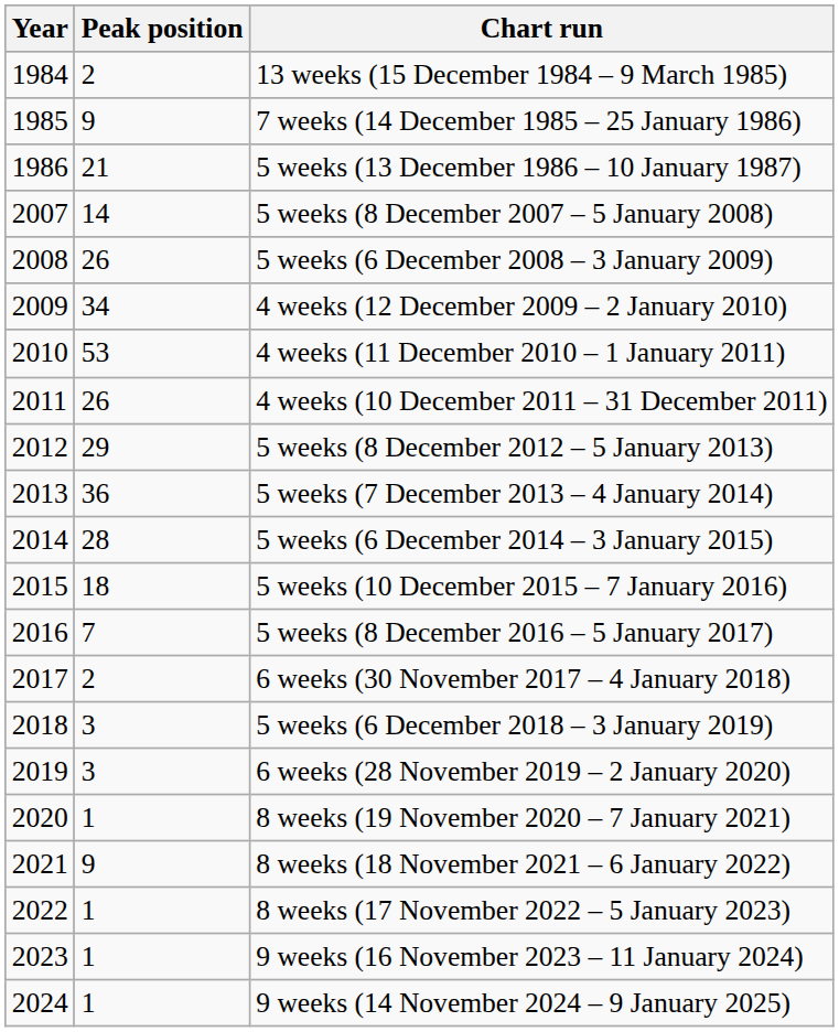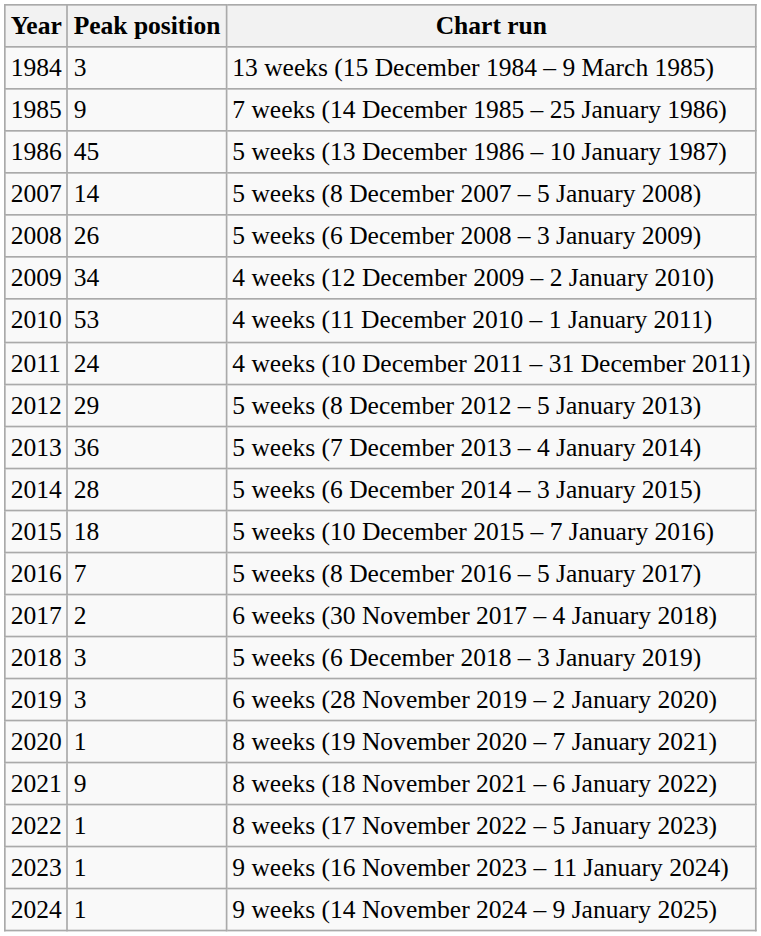13 weeks (15 December 1984 – 9 March 1985) | Peak position: 2 -> 3
5 weeks (13 December 1986 – 10 January 1987) | Peak position: 21 -> 45
4 weeks (10 December 2011 – 31 December 2011) | Peak position: 26 -> 24
